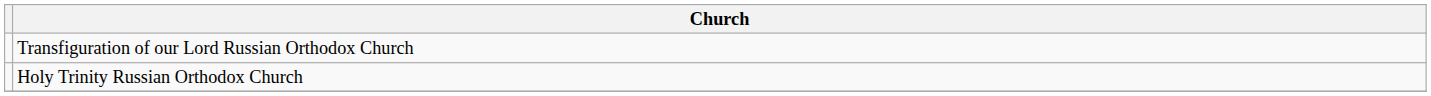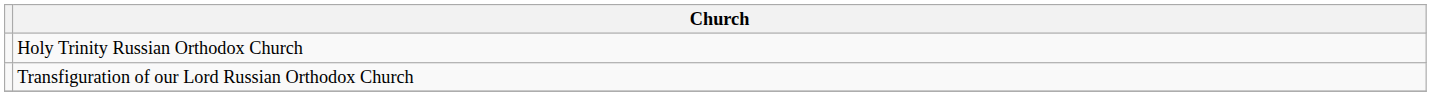rows swapped: Holy Trinity Russian Orthodox Church <-> Transfiguration of our Lord Russian Orthodox Church
